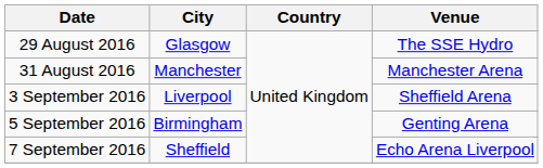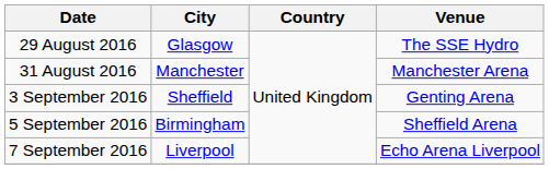3 September 2016 | City: Liverpool -> Sheffield
3 September 2016 | Venue: Sheffield Arena -> Genting Arena
5 September 2016 | Venue: Genting Arena -> Sheffield Arena
7 September 2016 | City: Sheffield -> Liverpool
